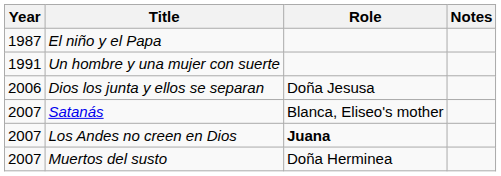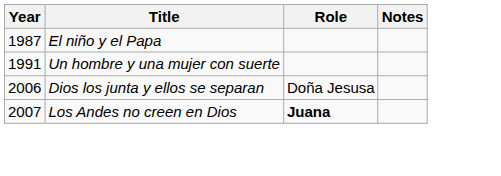- row: 2007 | Satanás | Blanca, Eliseo's mother
- row: 2007 | Muertos del susto | Doña Herminea
